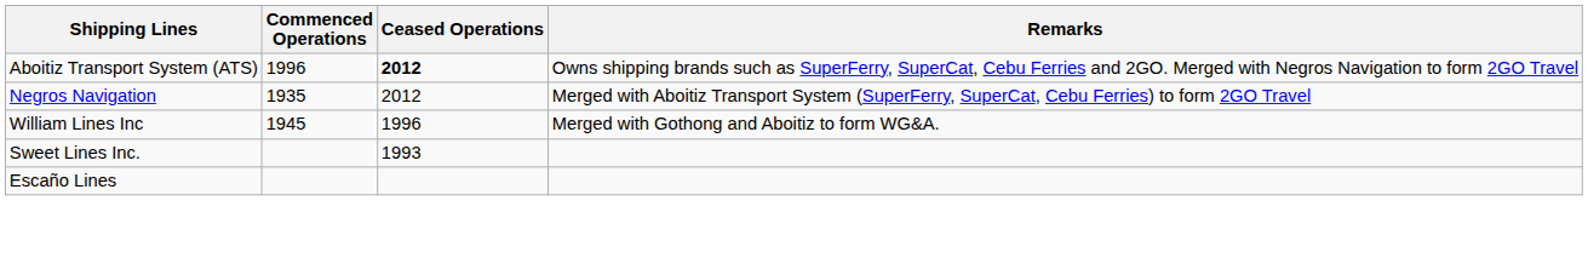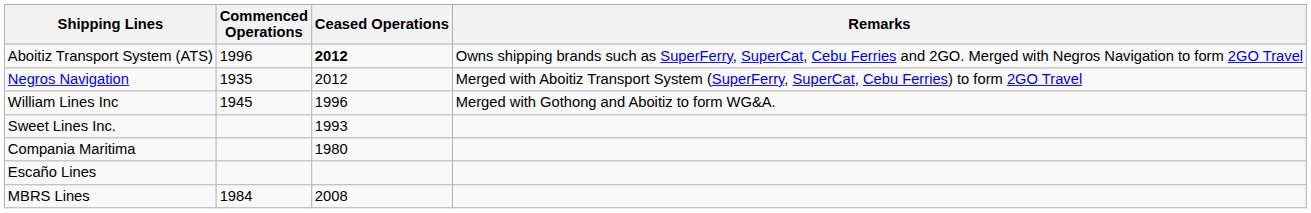+ row: Compania Maritima | 1980
+ row: MBRS Lines | 1984 | 2008
